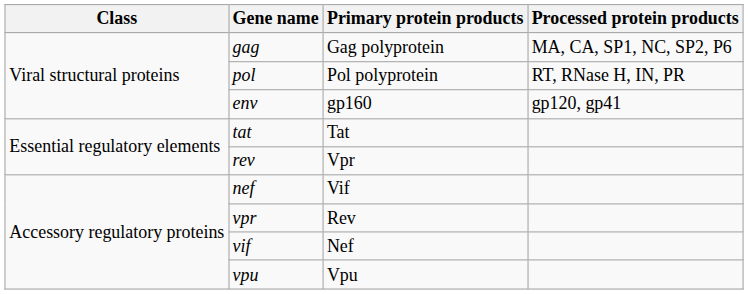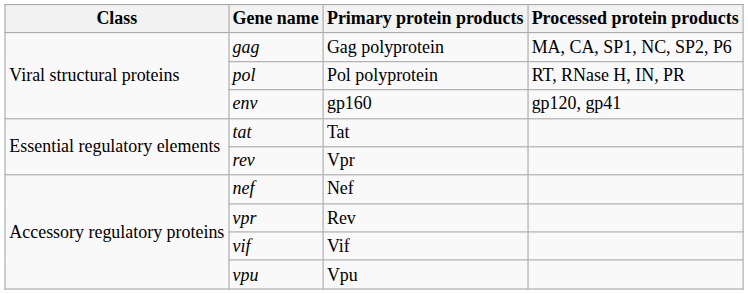nef | Primary protein products: Vif -> Nef
vif | Primary protein products: Nef -> Vif
